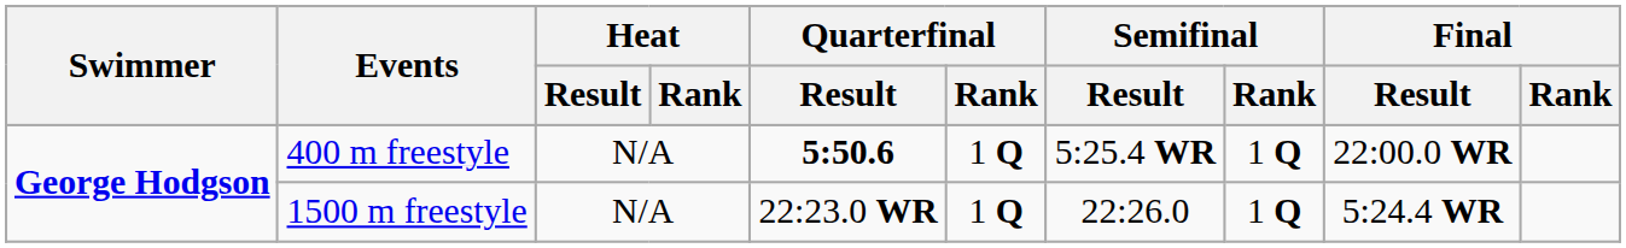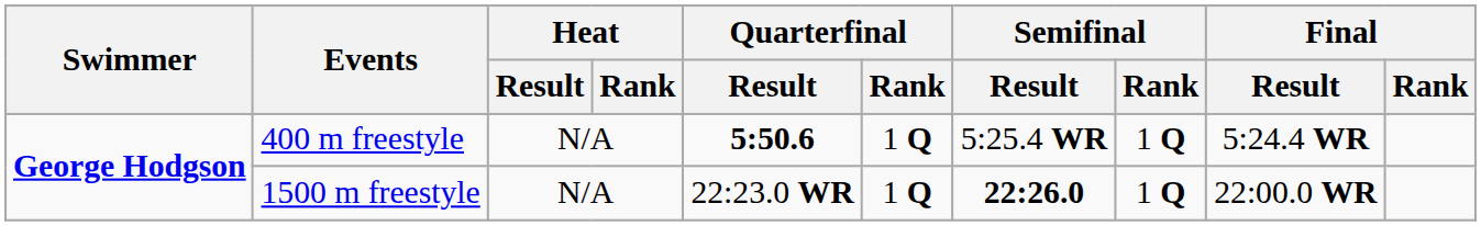400 m freestyle | Final / Result: 22:00.0 WR -> 5:24.4 WR
1500 m freestyle | Semifinal / Result: normal -> bold
1500 m freestyle | Final / Result: 5:24.4 WR -> 22:00.0 WR
